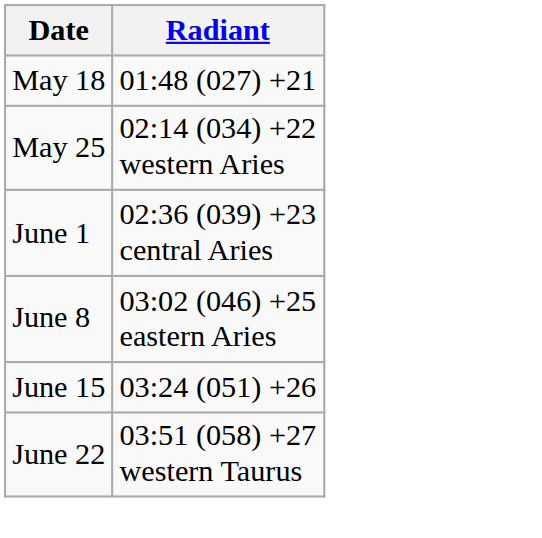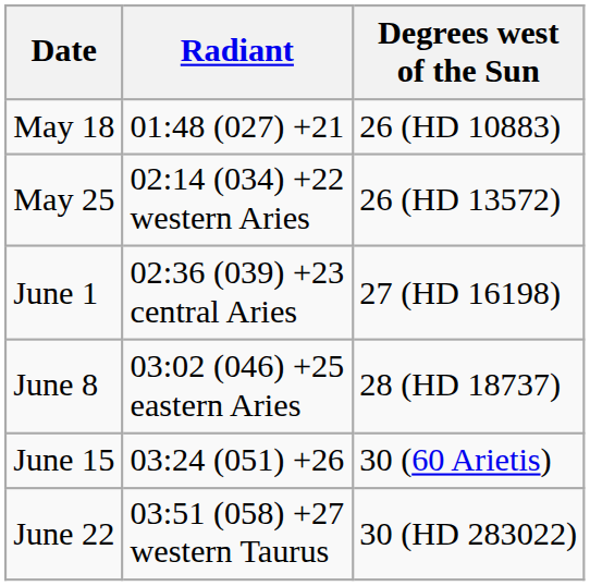+ column: Degrees west of the Sun | 26 (HD 10883) | 26 (HD 13572) | 27 (HD 16198) | 28 (HD 18737) | 30 (60 Arietis) | 30 (HD 283022)
